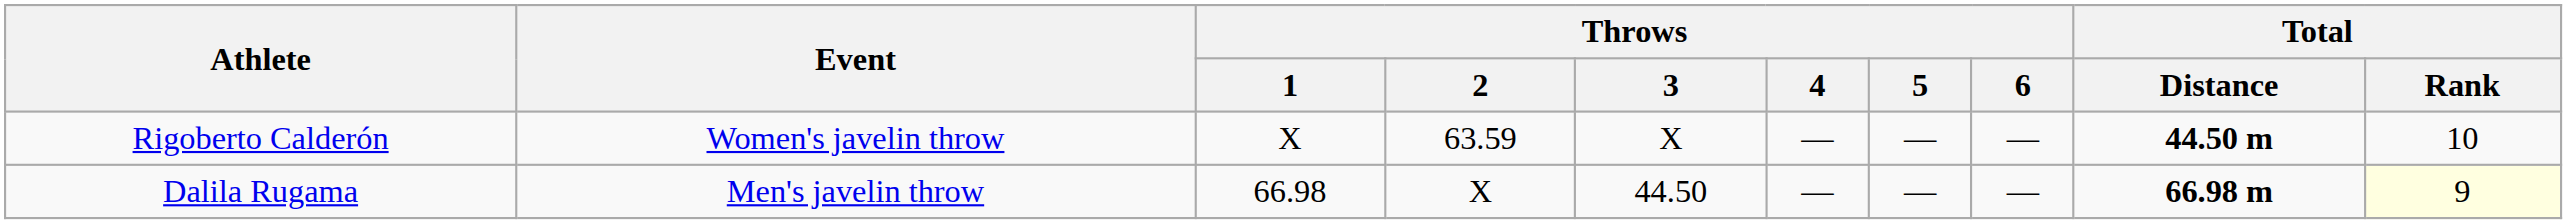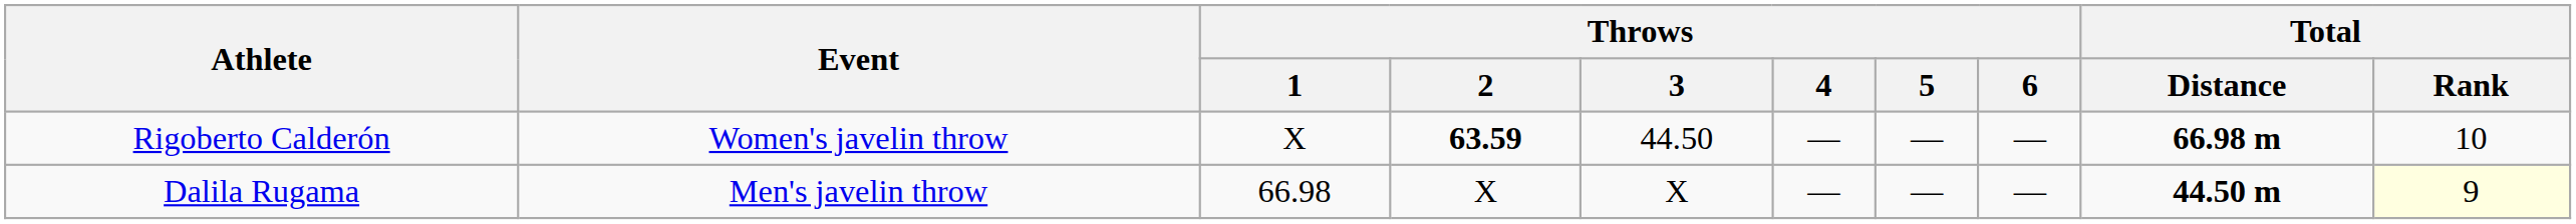Rigoberto Calderón | Throws / 2: normal -> bold
Rigoberto Calderón | Throws / 3: X -> 44.50
Rigoberto Calderón | Total / Distance: 44.50 m -> 66.98 m
Dalila Rugama | Throws / 3: 44.50 -> X
Dalila Rugama | Total / Distance: 66.98 m -> 44.50 m
